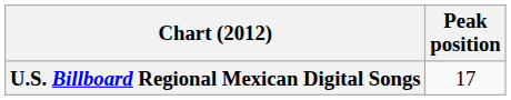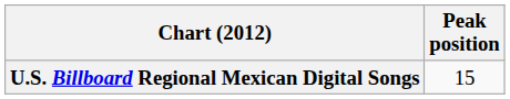U.S. Billboard Regional Mexican Digital Songs | Peak position: 17 -> 15
